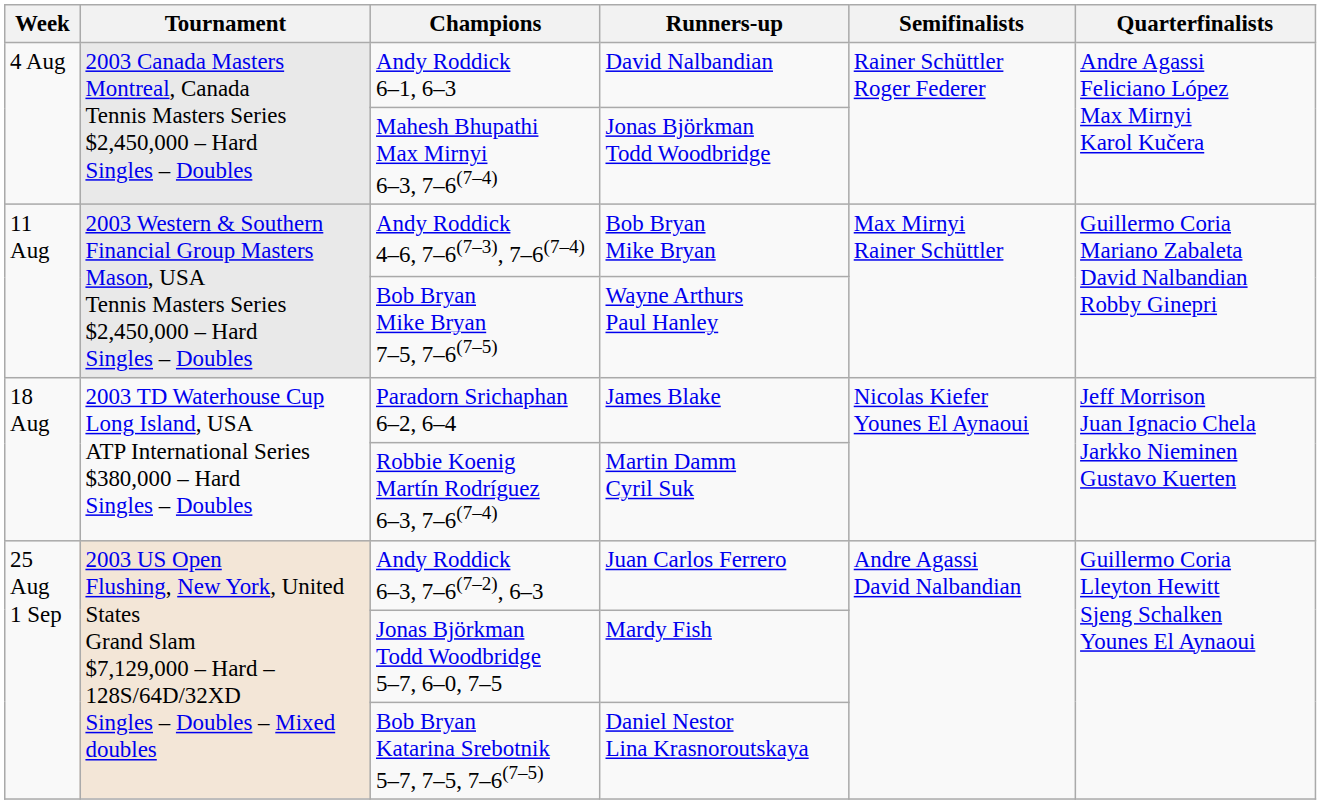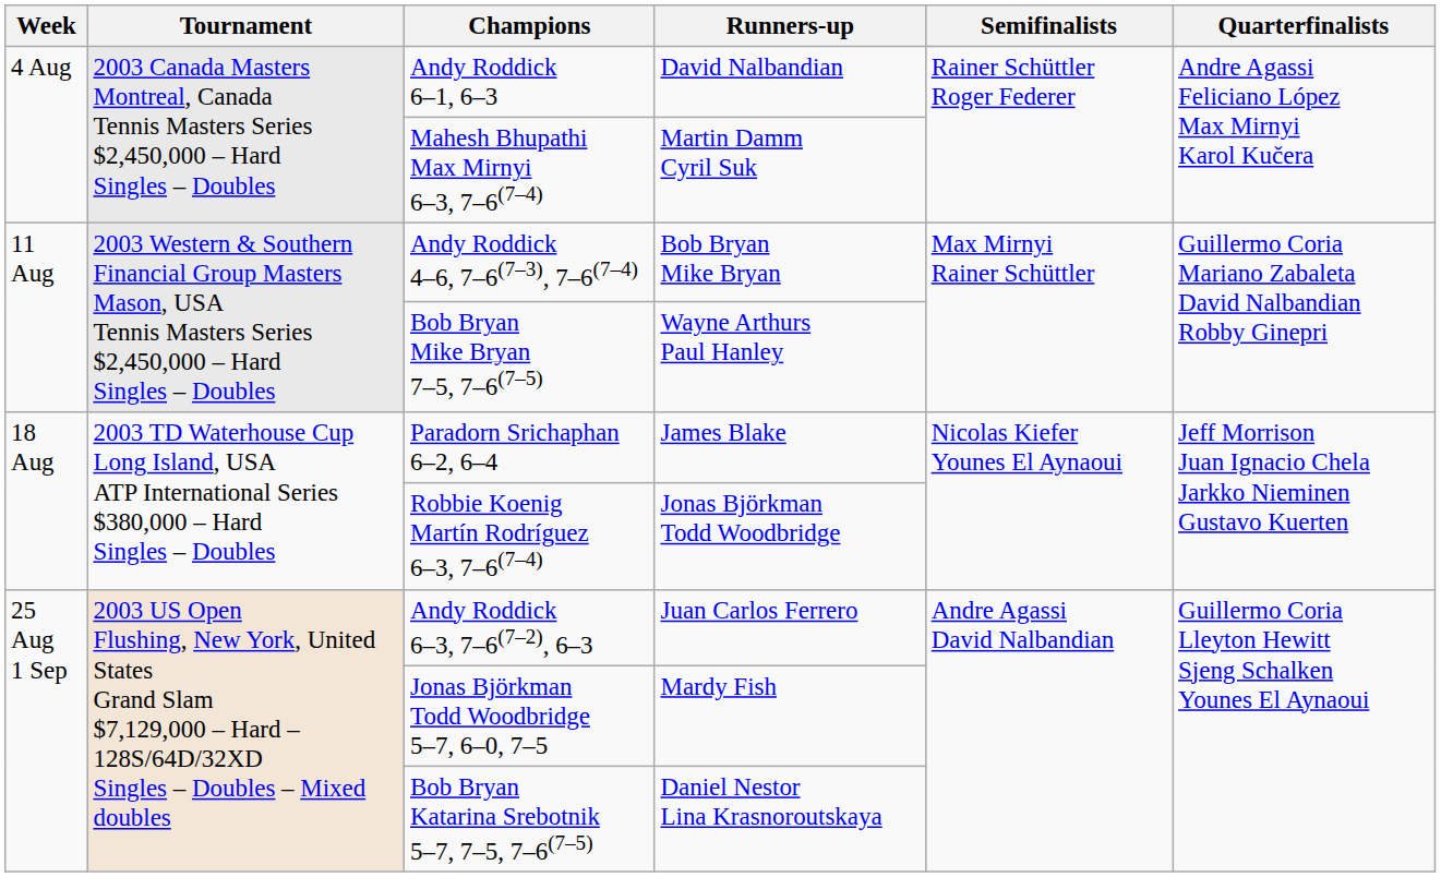Mahesh Bhupathi Max Mirnyi 6–3, 7–6(7–4) | Runners-up: Jonas Björkman Todd Woodbridge -> Martin Damm Cyril Suk
Robbie Koenig Martín Rodríguez 6–3, 7–6(7–4) | Runners-up: Martin Damm Cyril Suk -> Jonas Björkman Todd Woodbridge
